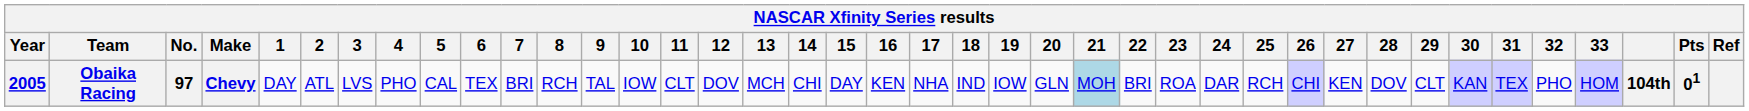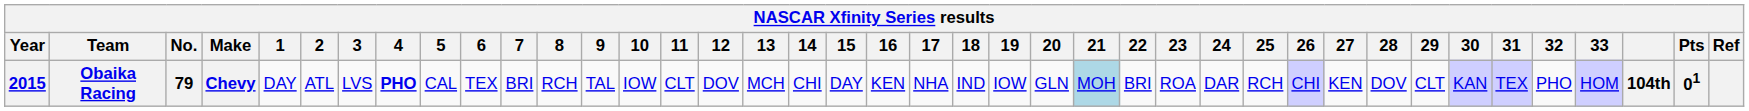Obaika Racing | Year: 2005 -> 2015
Obaika Racing | No.: 97 -> 79
Obaika Racing | 4: normal -> bold
